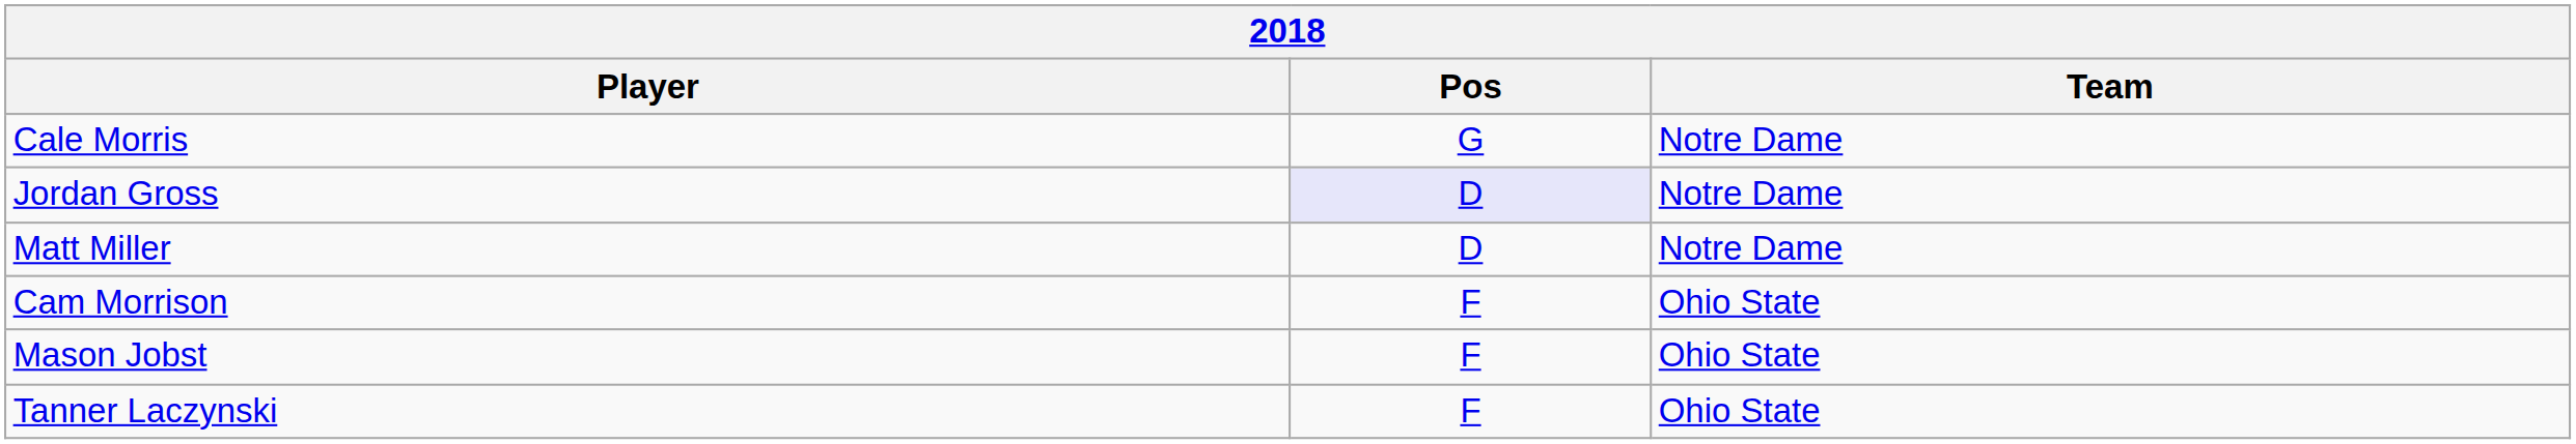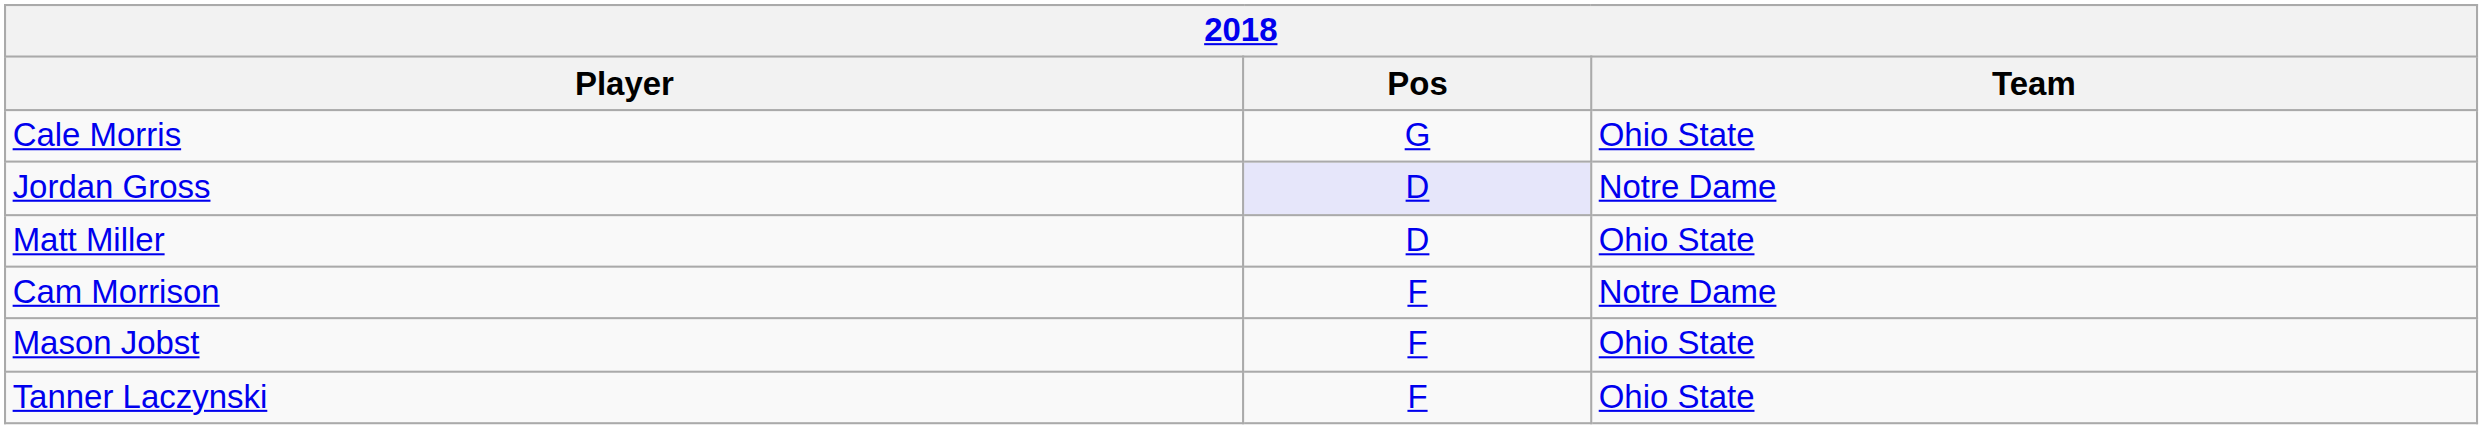Cale Morris | Team: Notre Dame -> Ohio State
Matt Miller | Team: Notre Dame -> Ohio State
Cam Morrison | Team: Ohio State -> Notre Dame
